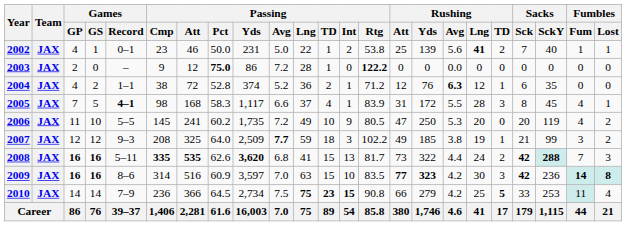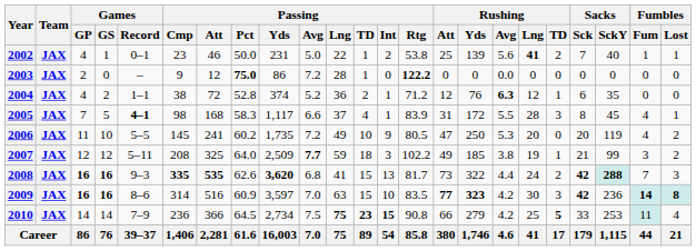2007 | Games / Record: 9–3 -> 5–11
2008 | Games / Record: 5–11 -> 9–3
